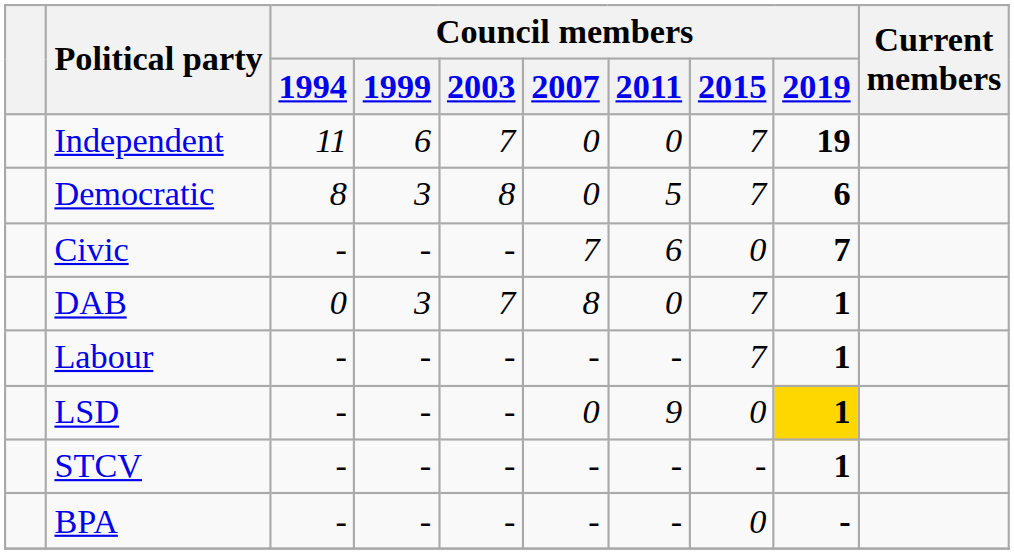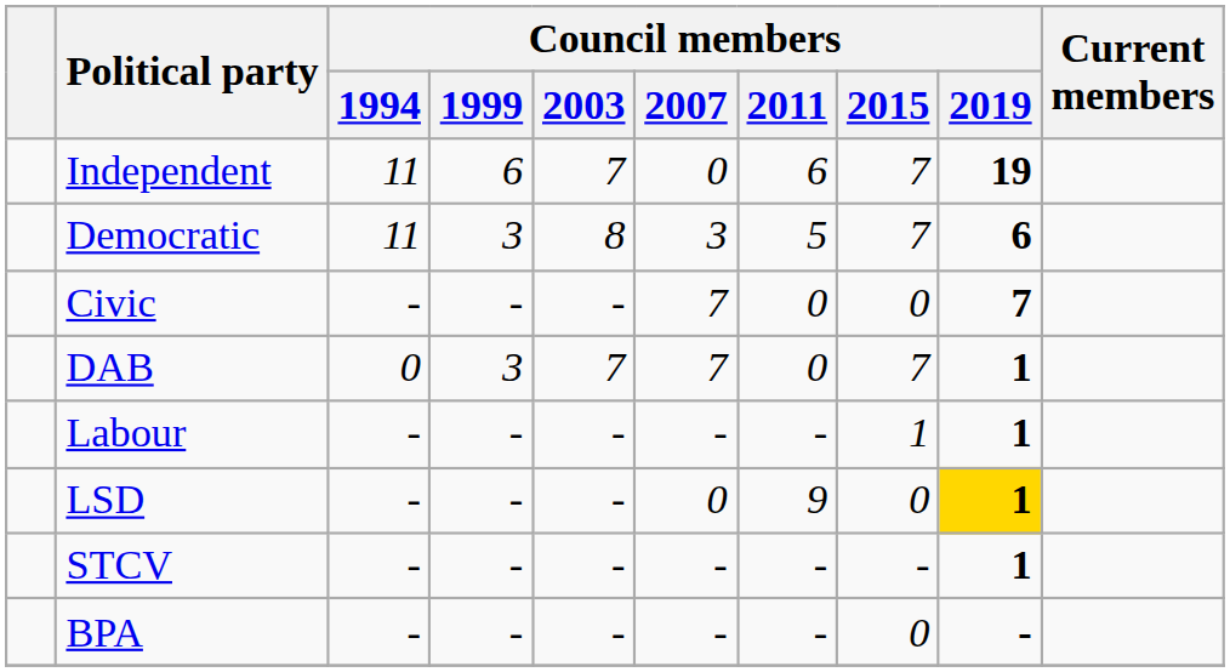Independent | Council members / 2011: 0 -> 6
Democratic | Council members / 1994: 8 -> 11
Democratic | Council members / 2007: 0 -> 3
Civic | Council members / 2011: 6 -> 0
DAB | Council members / 2007: 8 -> 7
Labour | Council members / 2015: 7 -> 1
